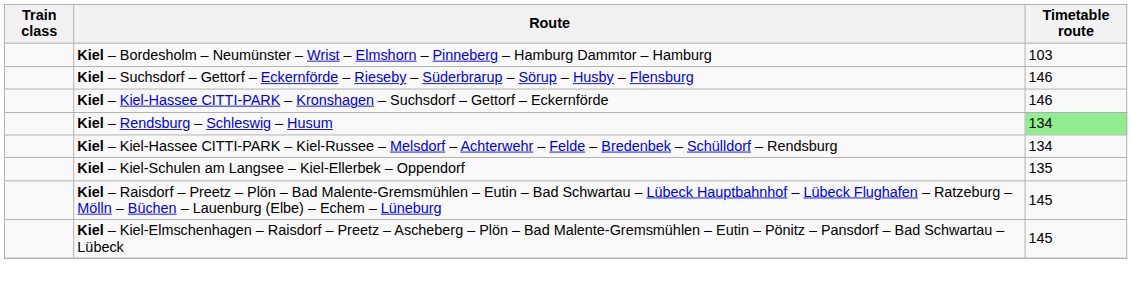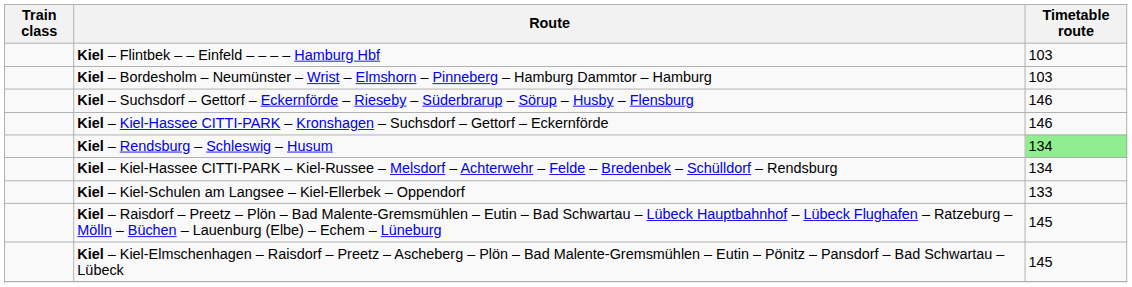+ row: Kiel – Flintbek – – Einfeld – – – – Hamburg Hbf | 103
Kiel – Kiel-Schulen am Langsee – Kiel-Ellerbek – Oppendorf | Timetable route: 135 -> 133
